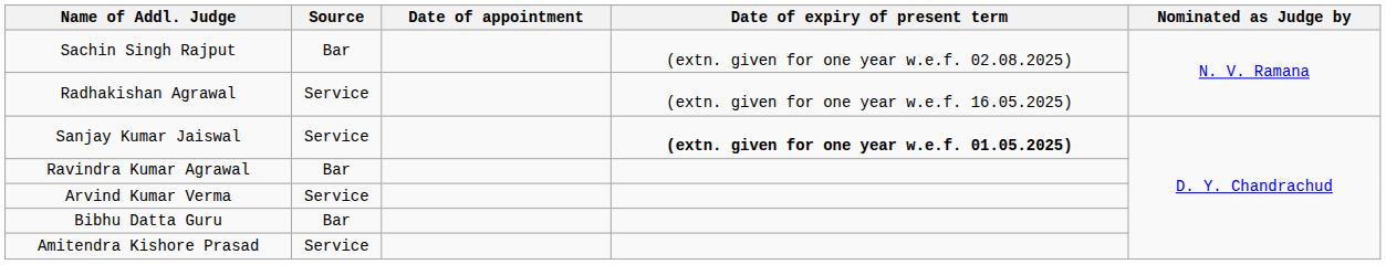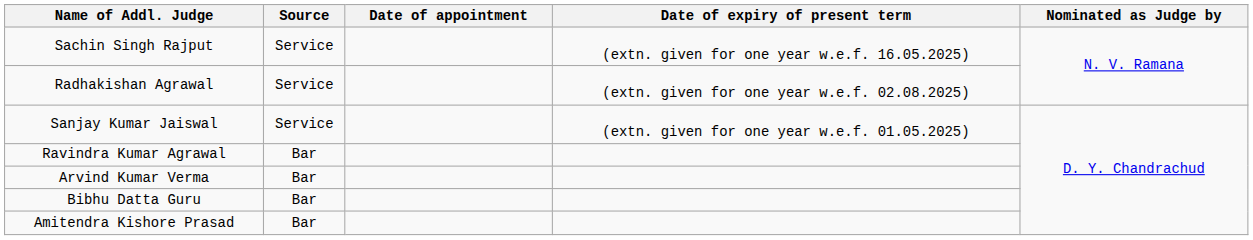Sachin Singh Rajput | Source: Bar -> Service
Sachin Singh Rajput | Date of expiry of present term: (extn. given for one year w.e.f. 02.08.2025) -> (extn. given for one year w.e.f. 16.05.2025)
Radhakishan Agrawal | Date of expiry of present term: (extn. given for one year w.e.f. 16.05.2025) -> (extn. given for one year w.e.f. 02.08.2025)
Sanjay Kumar Jaiswal | Date of expiry of present term: bold -> normal
Arvind Kumar Verma | Source: Service -> Bar
Amitendra Kishore Prasad | Source: Service -> Bar
